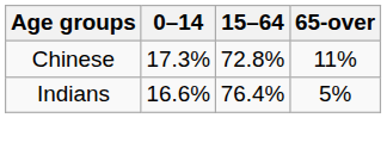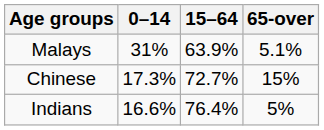+ row: Malays | 31% | 63.9% | 5.1%
Chinese | 15–64: 72.8% -> 72.7%
Chinese | 65-over: 11% -> 15%
